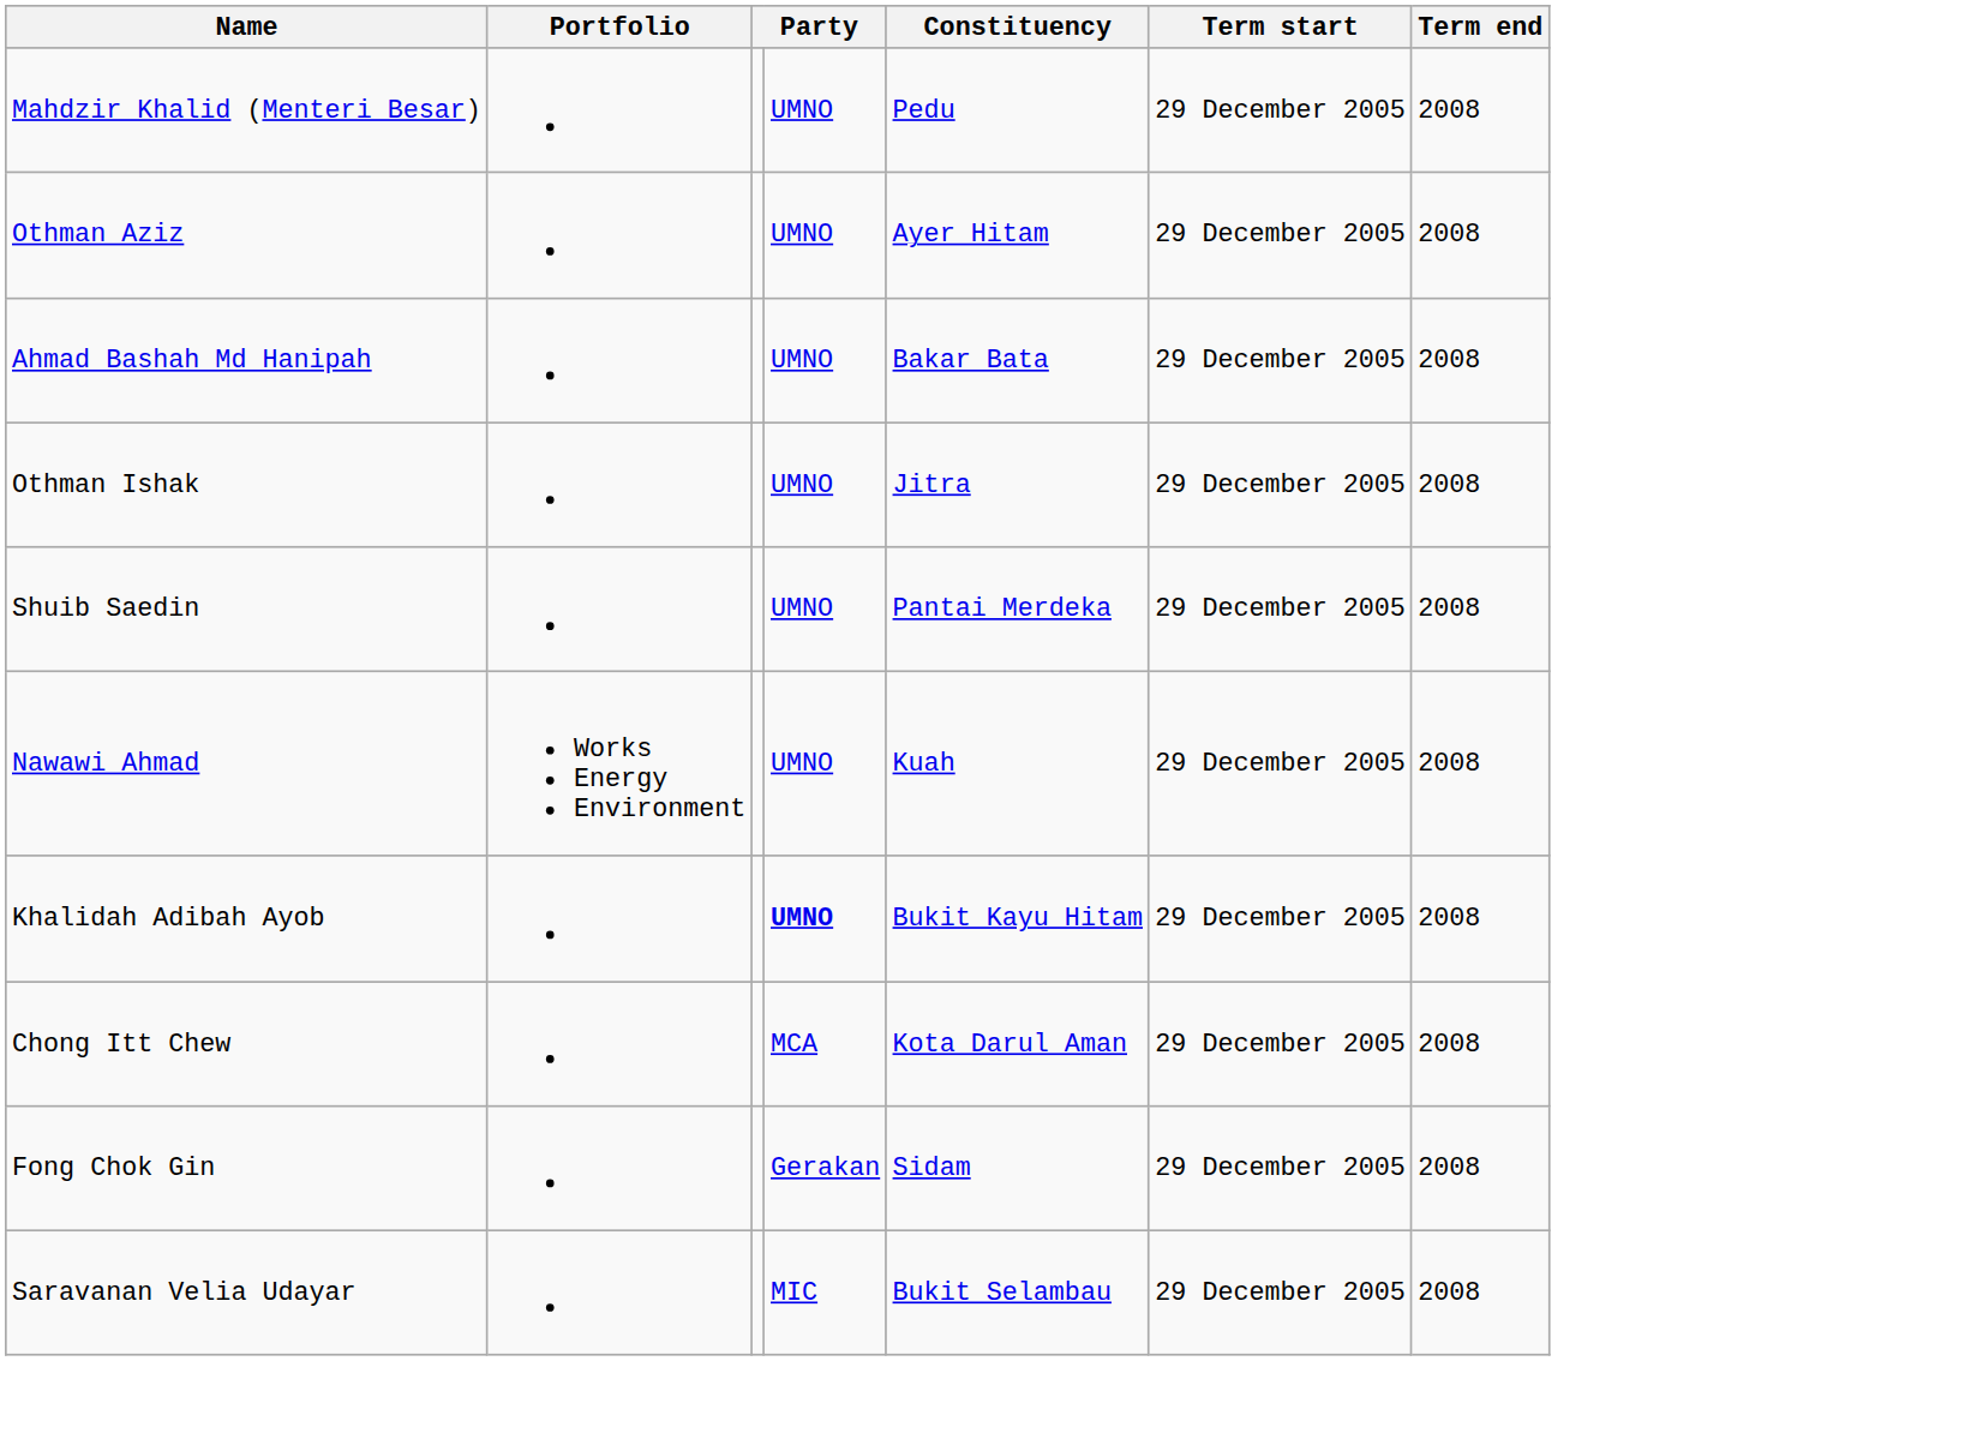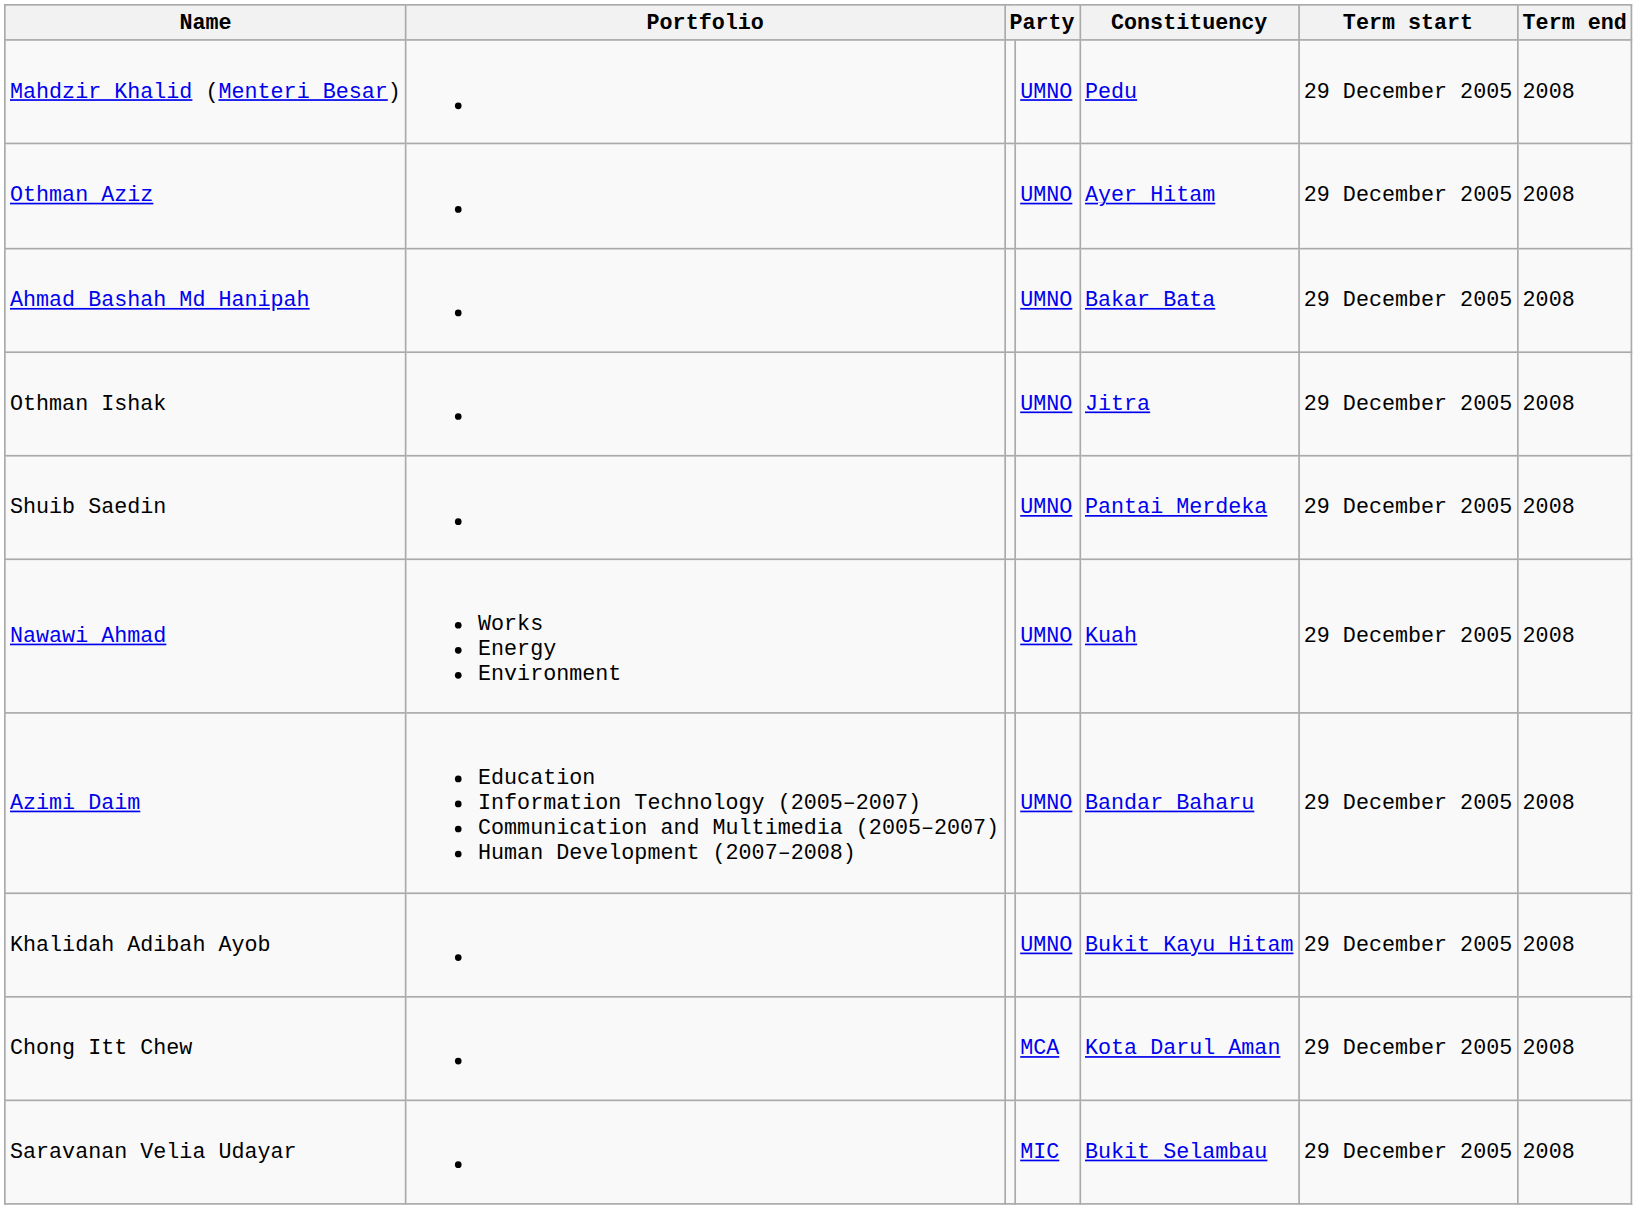+ row: Azimi Daim | Education Information Technology (2005–2007) Communication and Multimedia (2005–2007) Human Development (2007–2008) | UMNO | Bandar Baharu | 29 December 2005 | 2008
Khalidah Adibah Ayob | column 4: bold -> normal
- row: Fong Chok Gin | Gerakan | Sidam | 29 December 2005 | 2008
